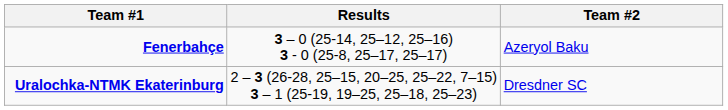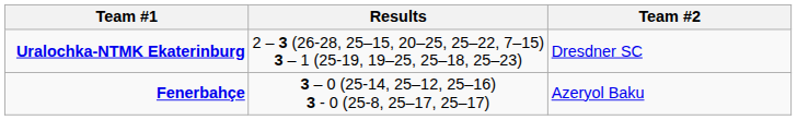rows swapped: Fenerbahçe <-> Uralochka-NTMK Ekaterinburg
